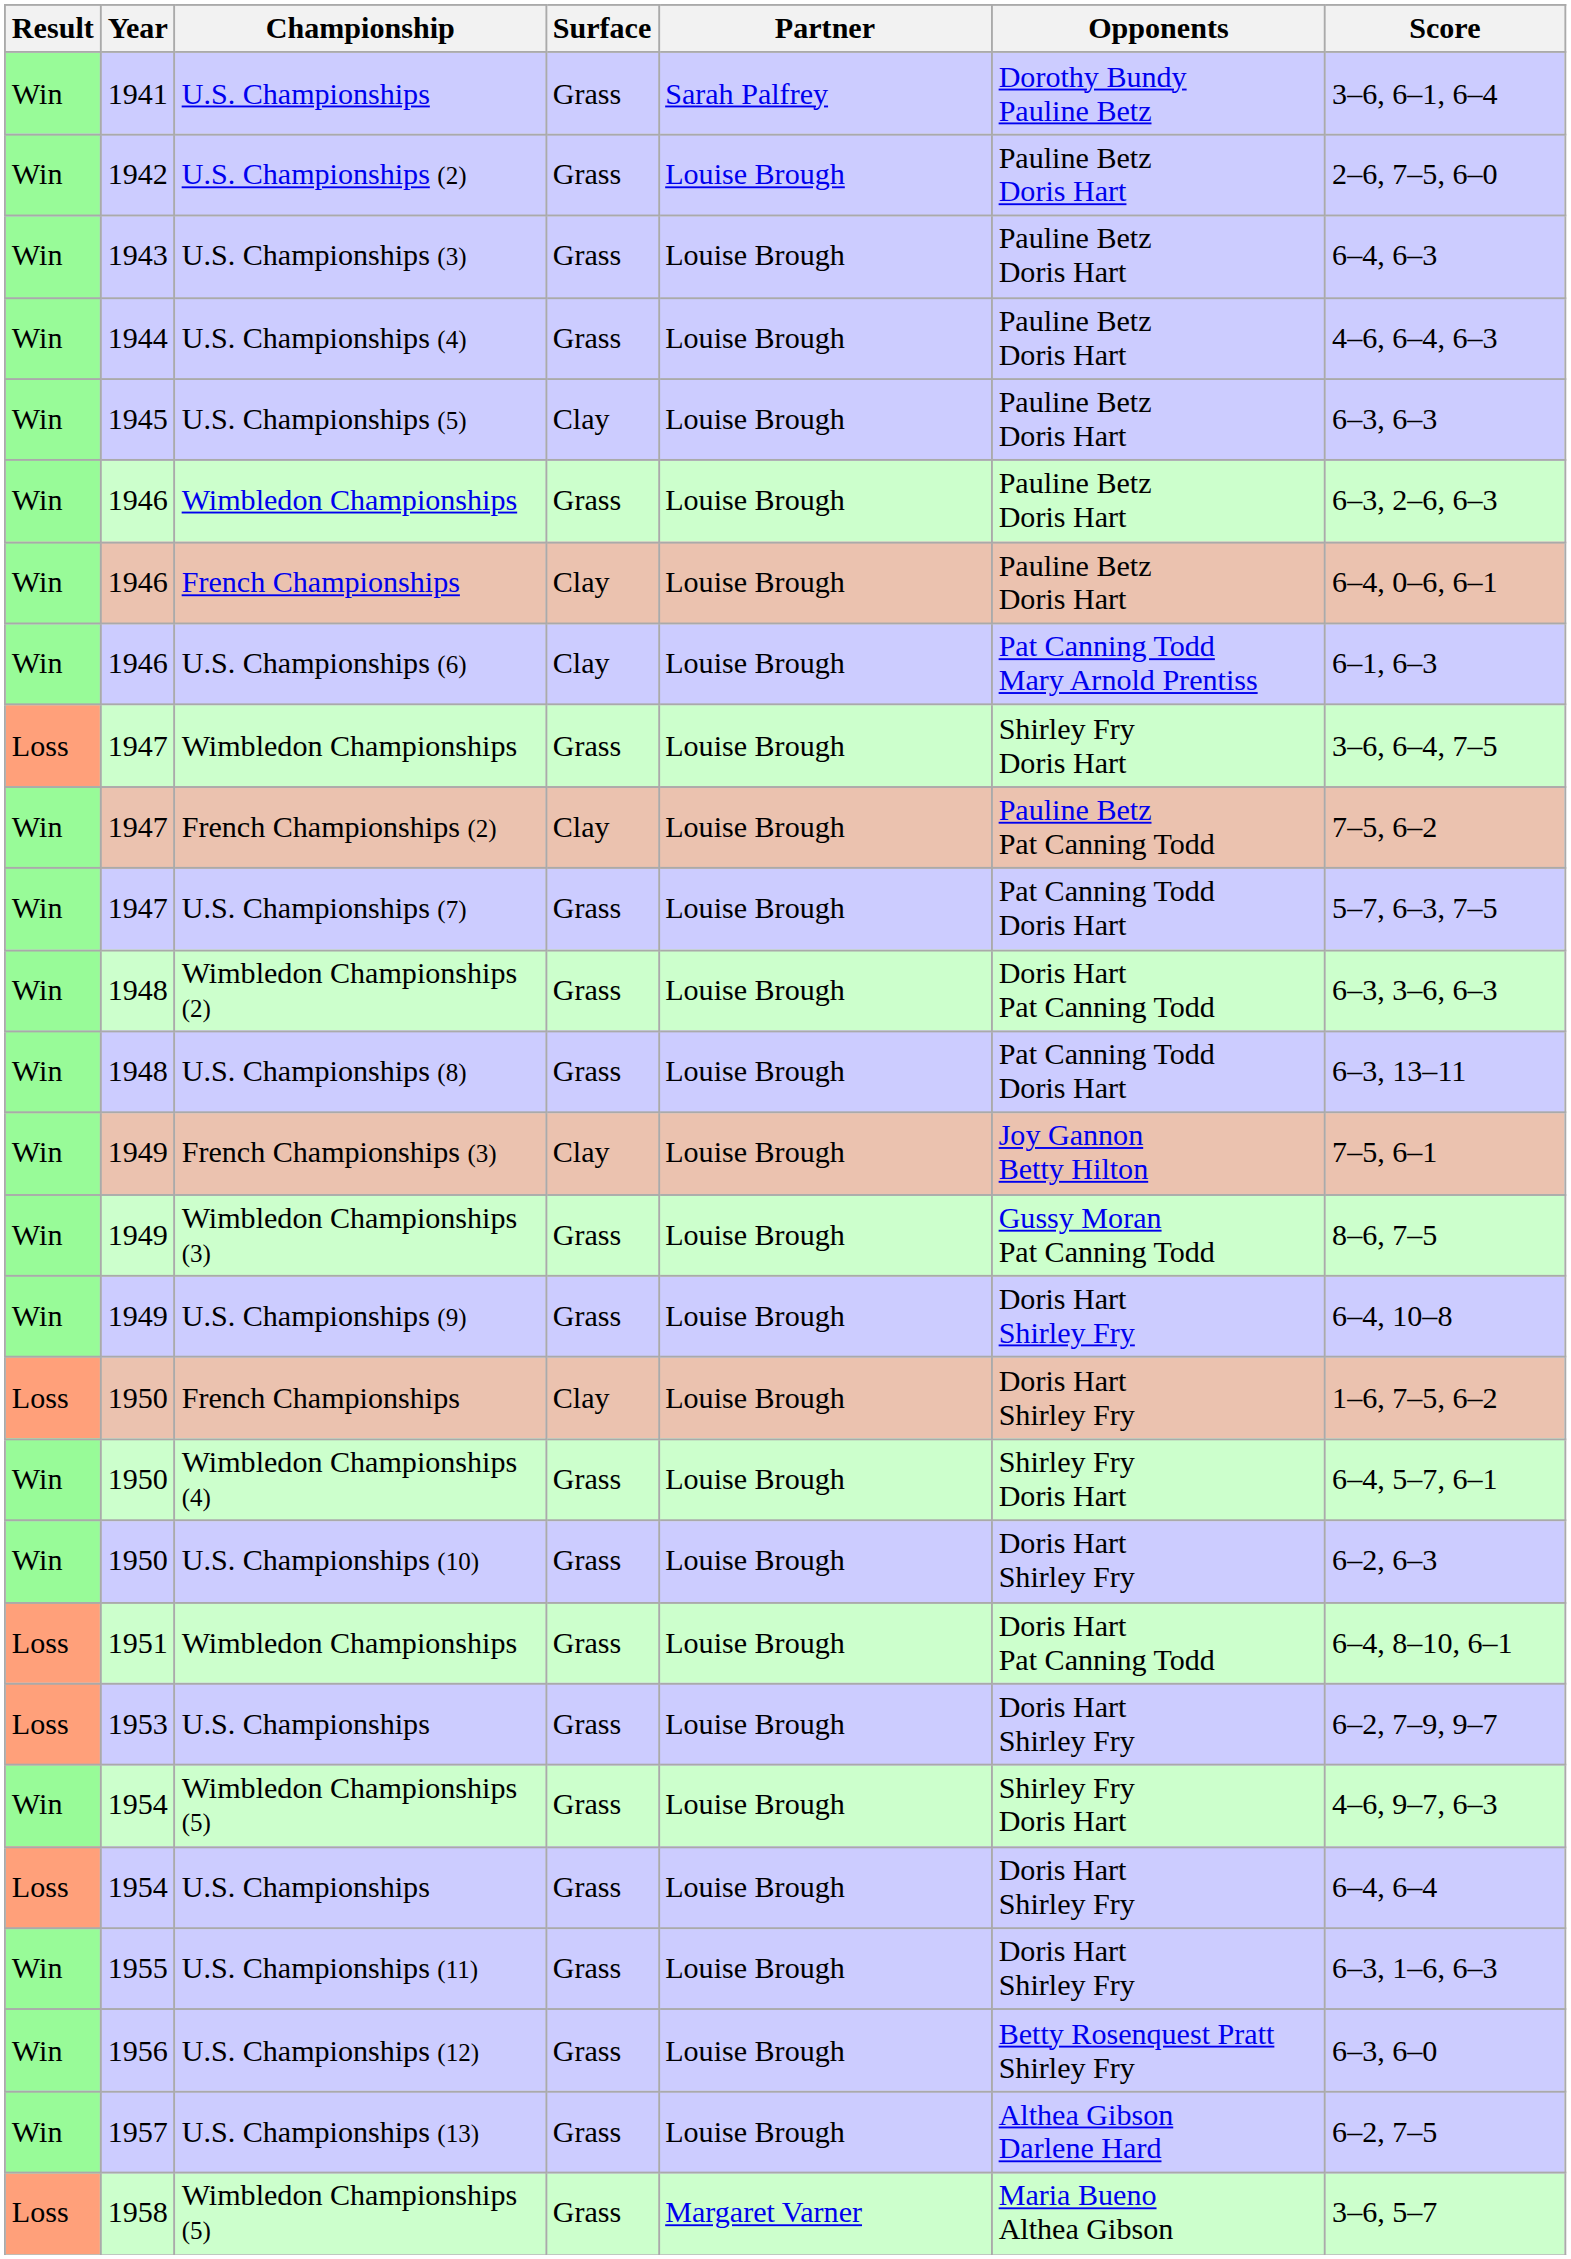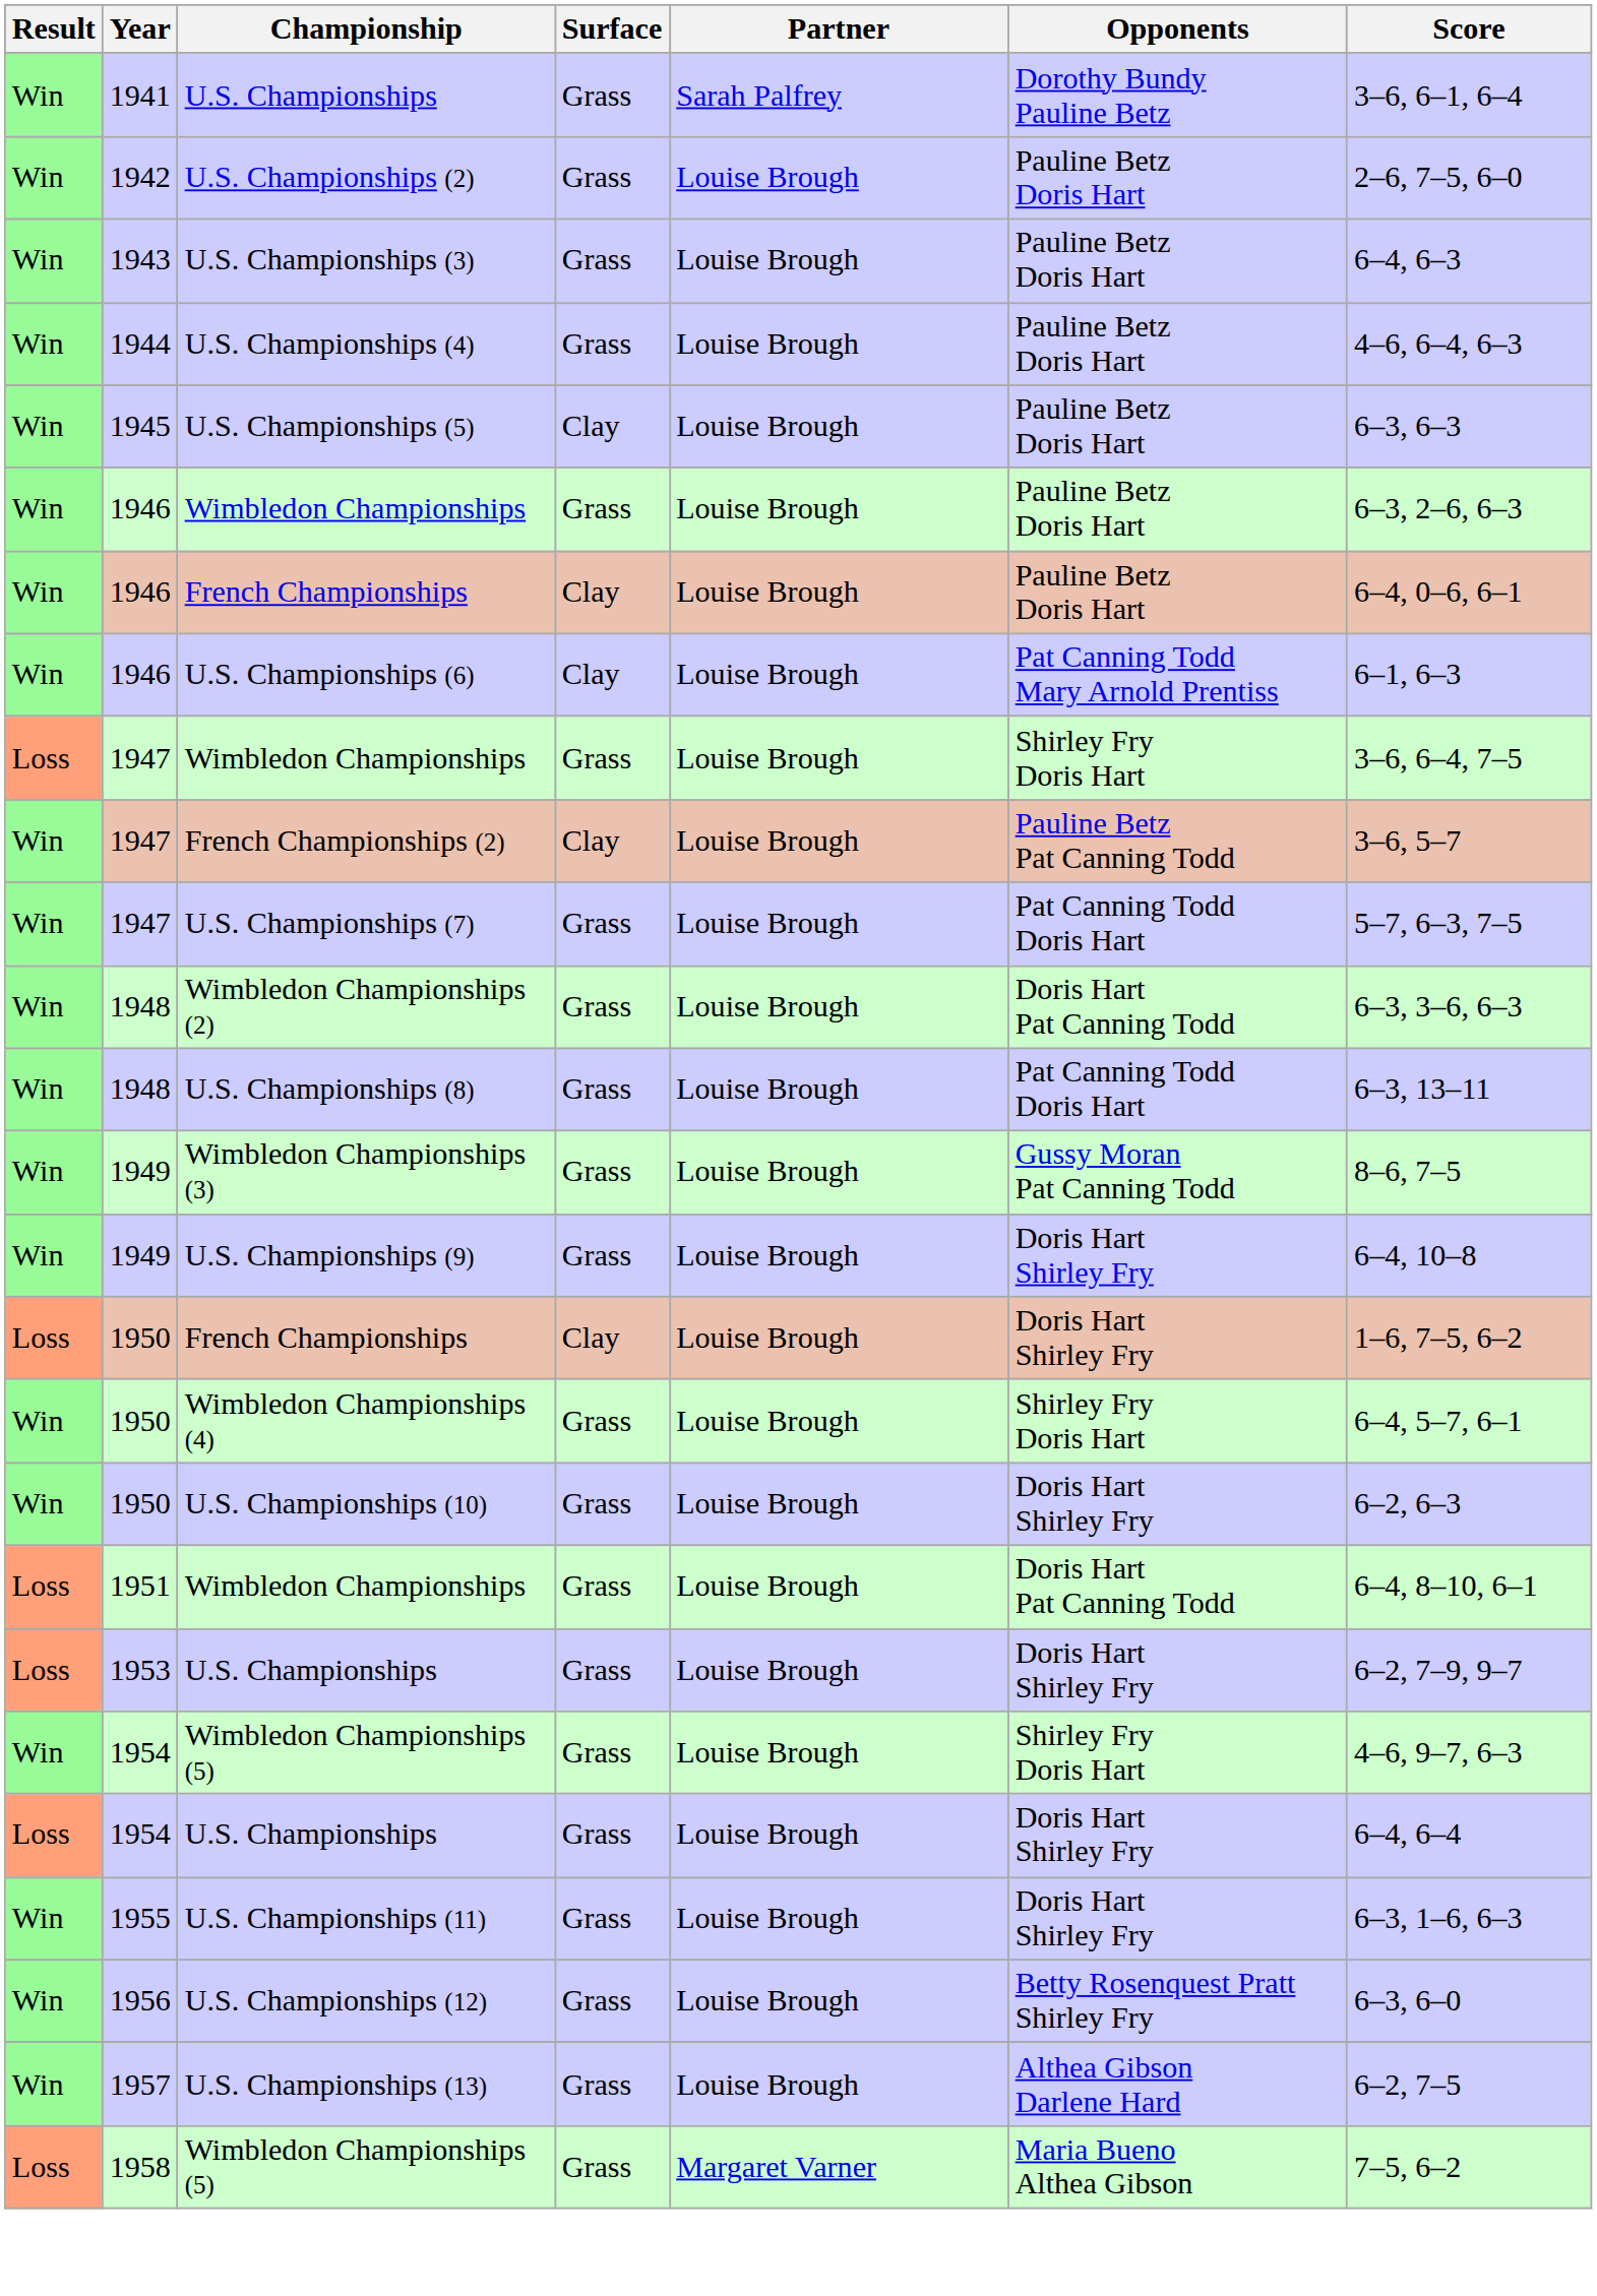French Championships (2) | Score: 7–5, 6–2 -> 3–6, 5–7
- row: Win | 1949 | French Championships (3) | Clay | Louise Brough | Joy Gannon Betty Hilton | 7–5, 6–1
1958 / Wimbledon Championships (5) | Score: 3–6, 5–7 -> 7–5, 6–2
